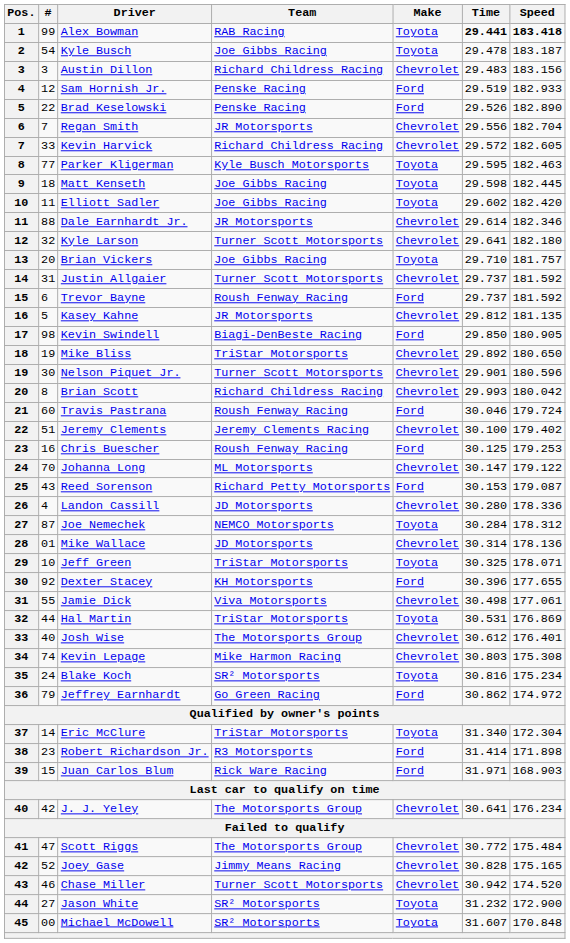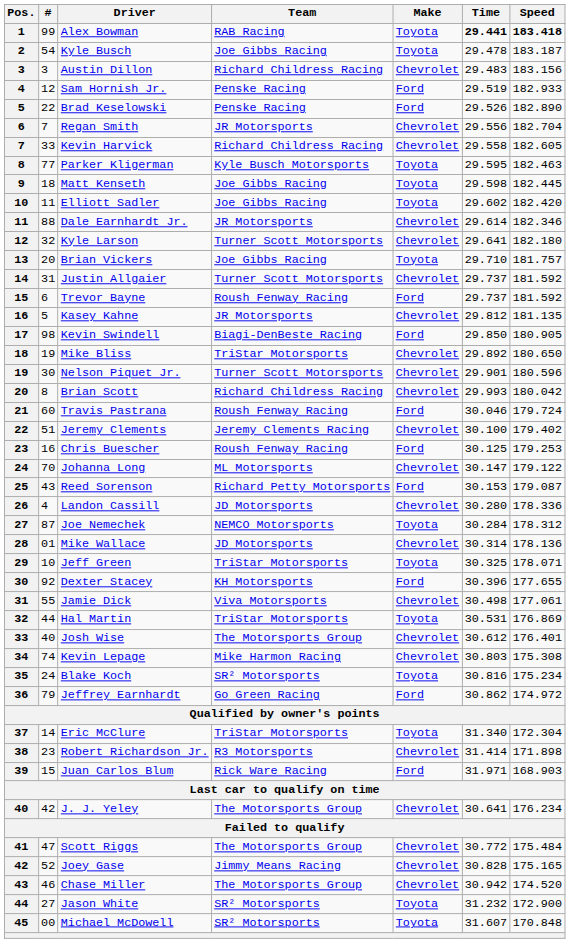Kevin Harvick | Time: 29.572 -> 29.558
Robert Richardson Jr. | Make: Ford -> Chevrolet
Chase Miller | Team: Turner Scott Motorsports -> The Motorsports Group
